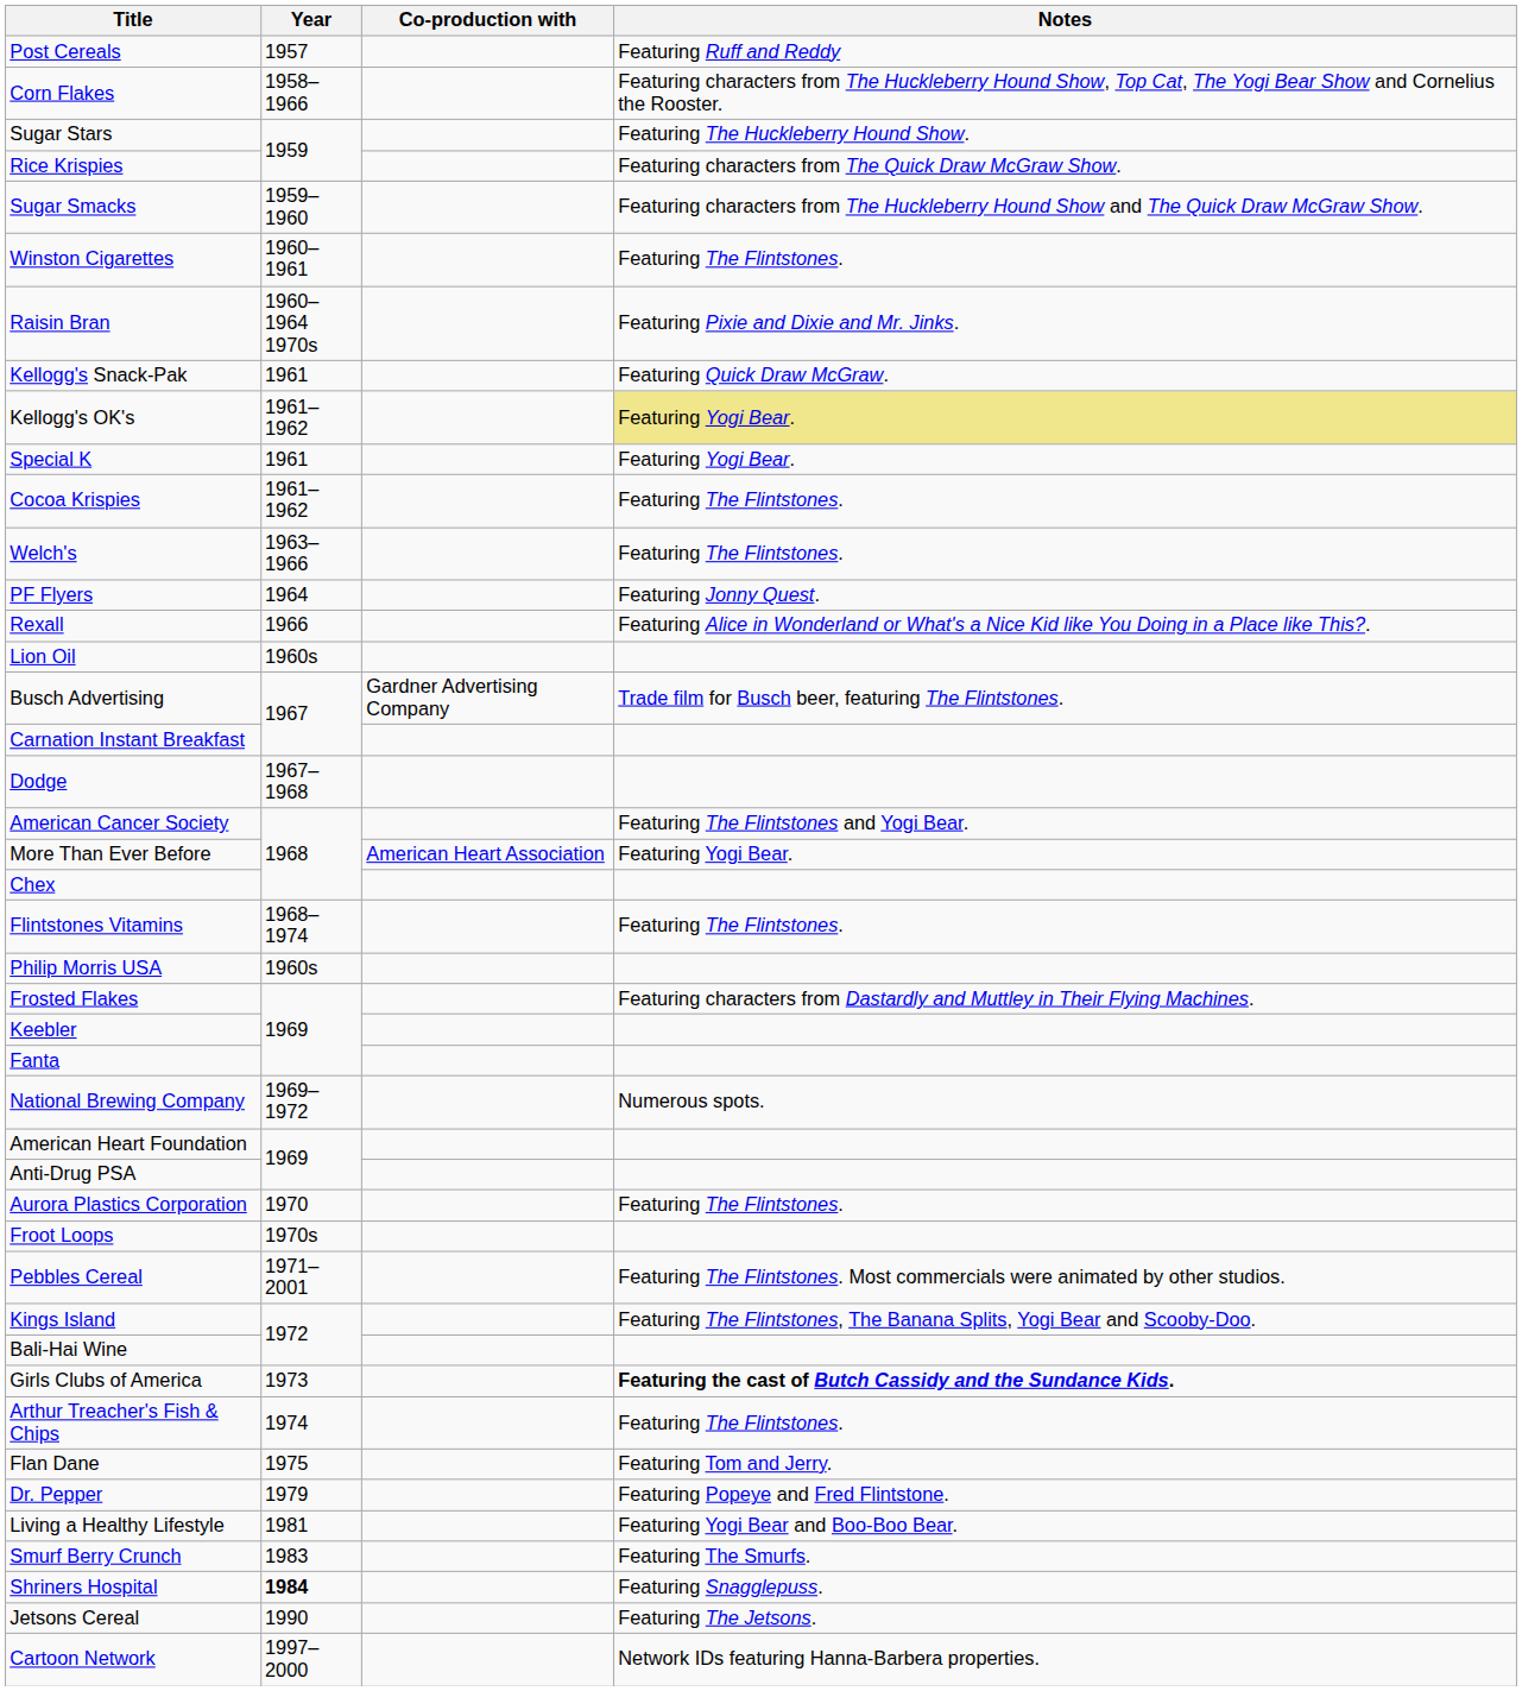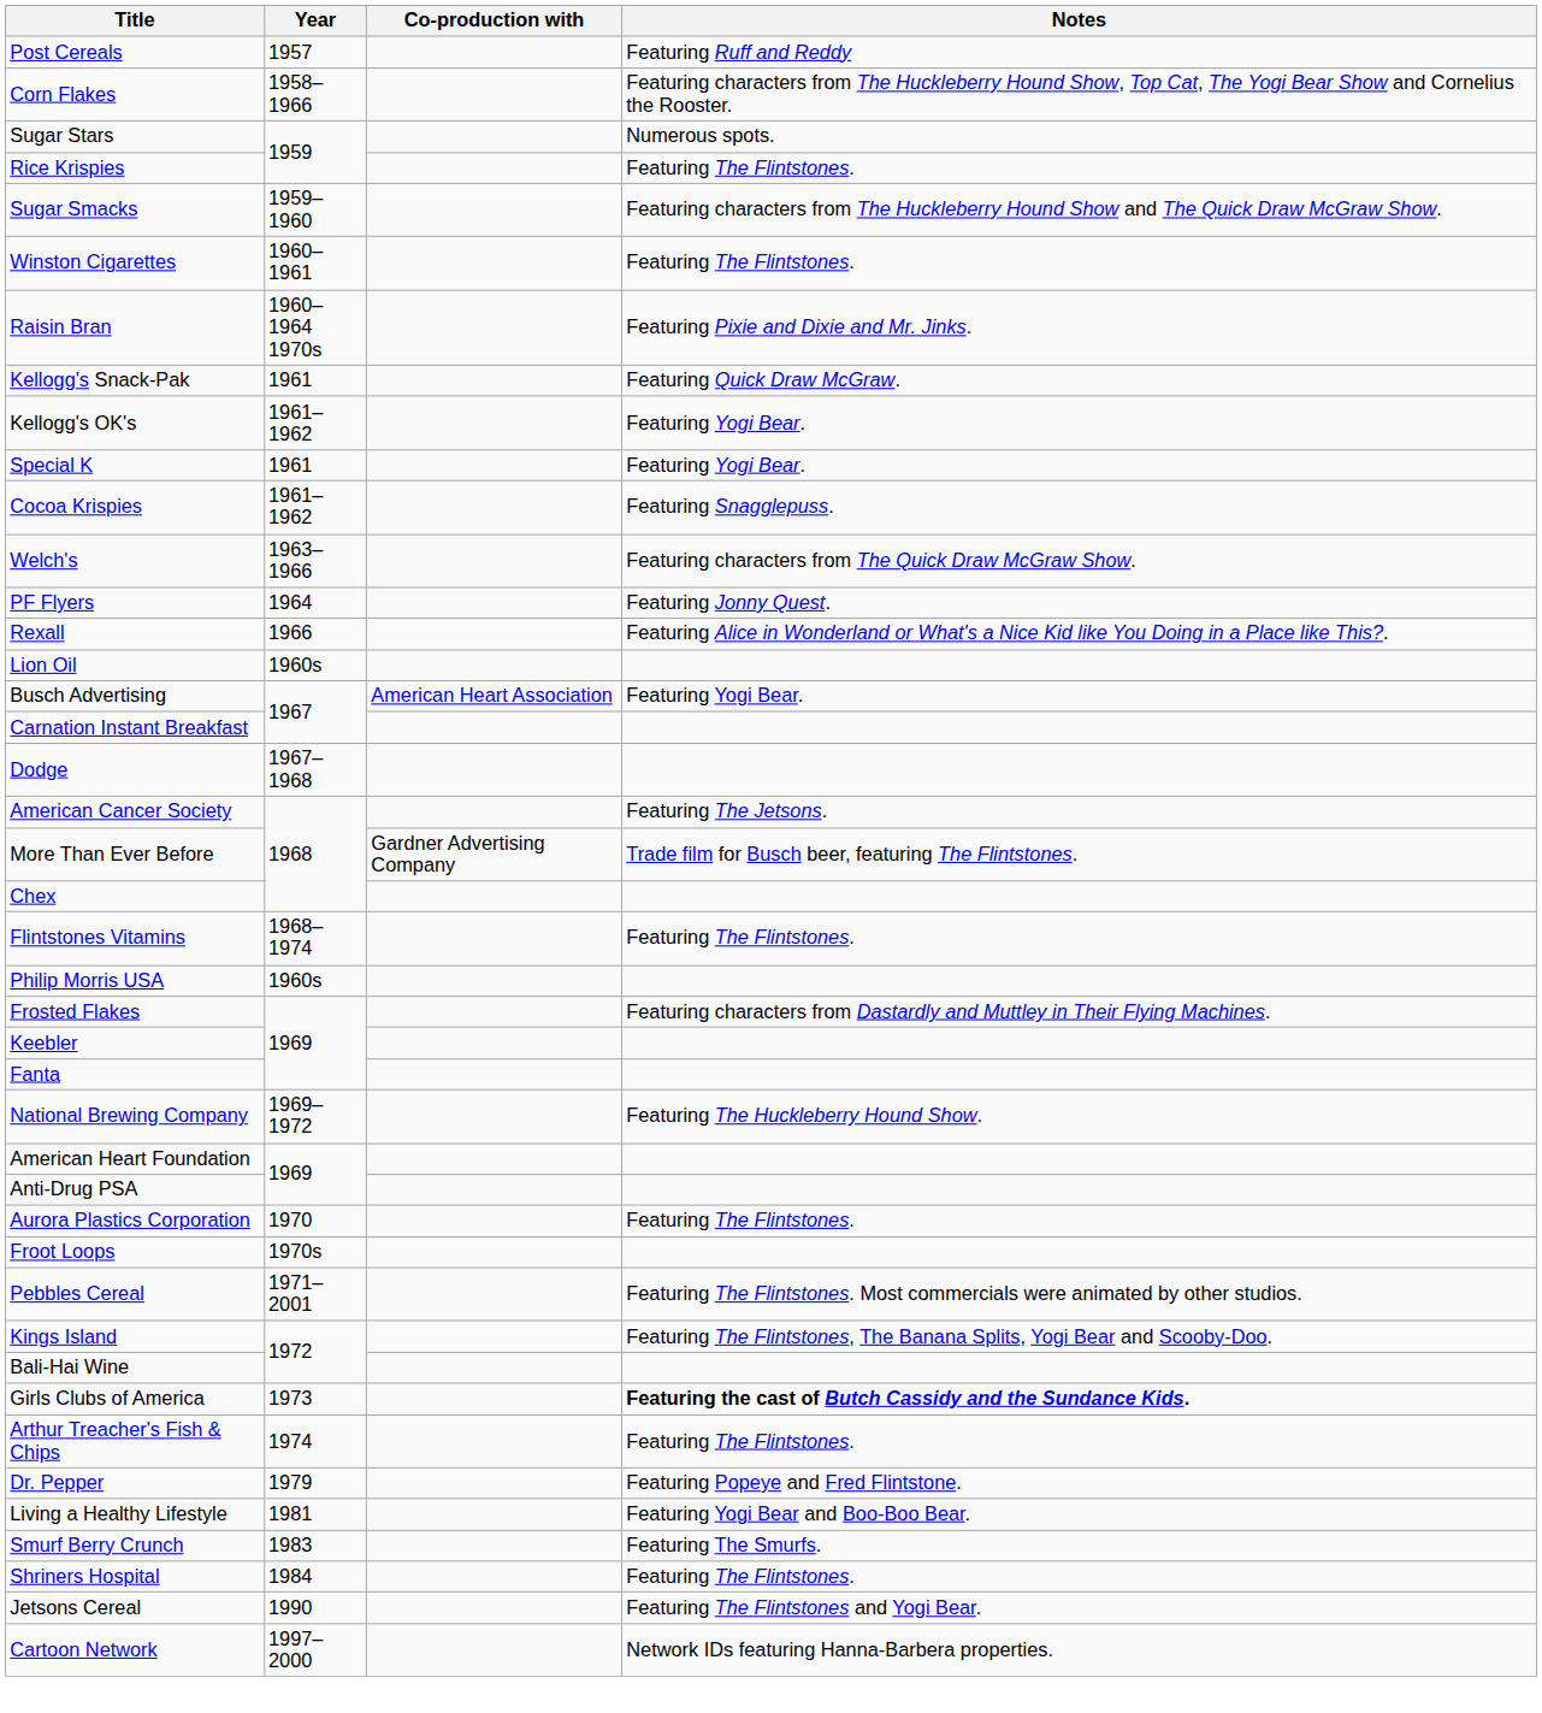Sugar Stars | Notes: Featuring The Huckleberry Hound Show. -> Numerous spots.
Rice Krispies | Notes: Featuring characters from The Quick Draw McGraw Show. -> Featuring The Flintstones.
Kellogg's OK's | Notes: khaki background -> no background
Cocoa Krispies | Notes: Featuring The Flintstones. -> Featuring Snagglepuss.
Welch's | Notes: Featuring The Flintstones. -> Featuring characters from The Quick Draw McGraw Show.
Busch Advertising | Co-production with: Gardner Advertising Company -> American Heart Association
Busch Advertising | Notes: Trade film for Busch beer, featuring The Flintstones. -> Featuring Yogi Bear.
American Cancer Society | Notes: Featuring The Flintstones and Yogi Bear. -> Featuring The Jetsons.
More Than Ever Before | Co-production with: American Heart Association -> Gardner Advertising Company
More Than Ever Before | Notes: Featuring Yogi Bear. -> Trade film for Busch beer, featuring The Flintstones.
National Brewing Company | Notes: Numerous spots. -> Featuring The Huckleberry Hound Show.
- row: Flan Dane | 1975 | Featuring Tom and Jerry.
Shriners Hospital | Year: bold -> normal
Shriners Hospital | Notes: Featuring Snagglepuss. -> Featuring The Flintstones.
Jetsons Cereal | Notes: Featuring The Jetsons. -> Featuring The Flintstones and Yogi Bear.
